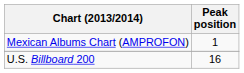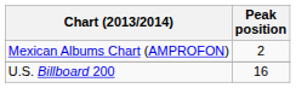Mexican Albums Chart (AMPROFON) | Peak position: 1 -> 2
